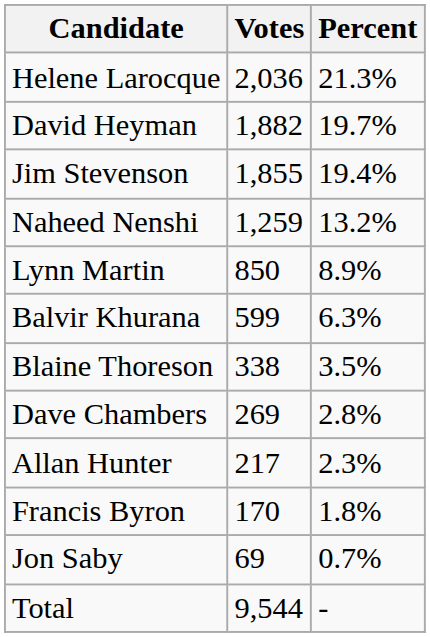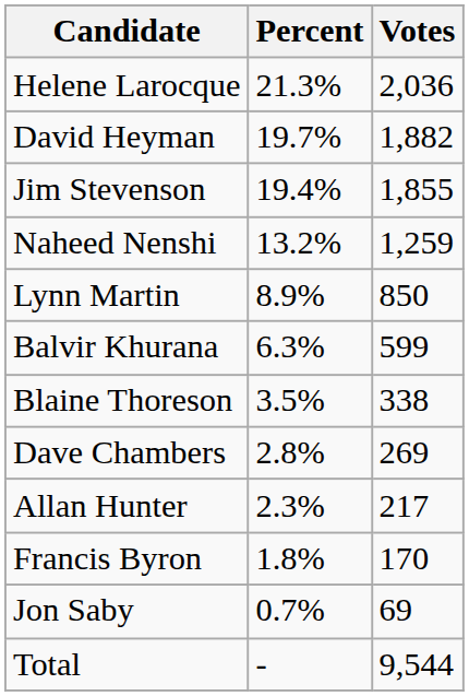columns swapped: Votes <-> Percent
